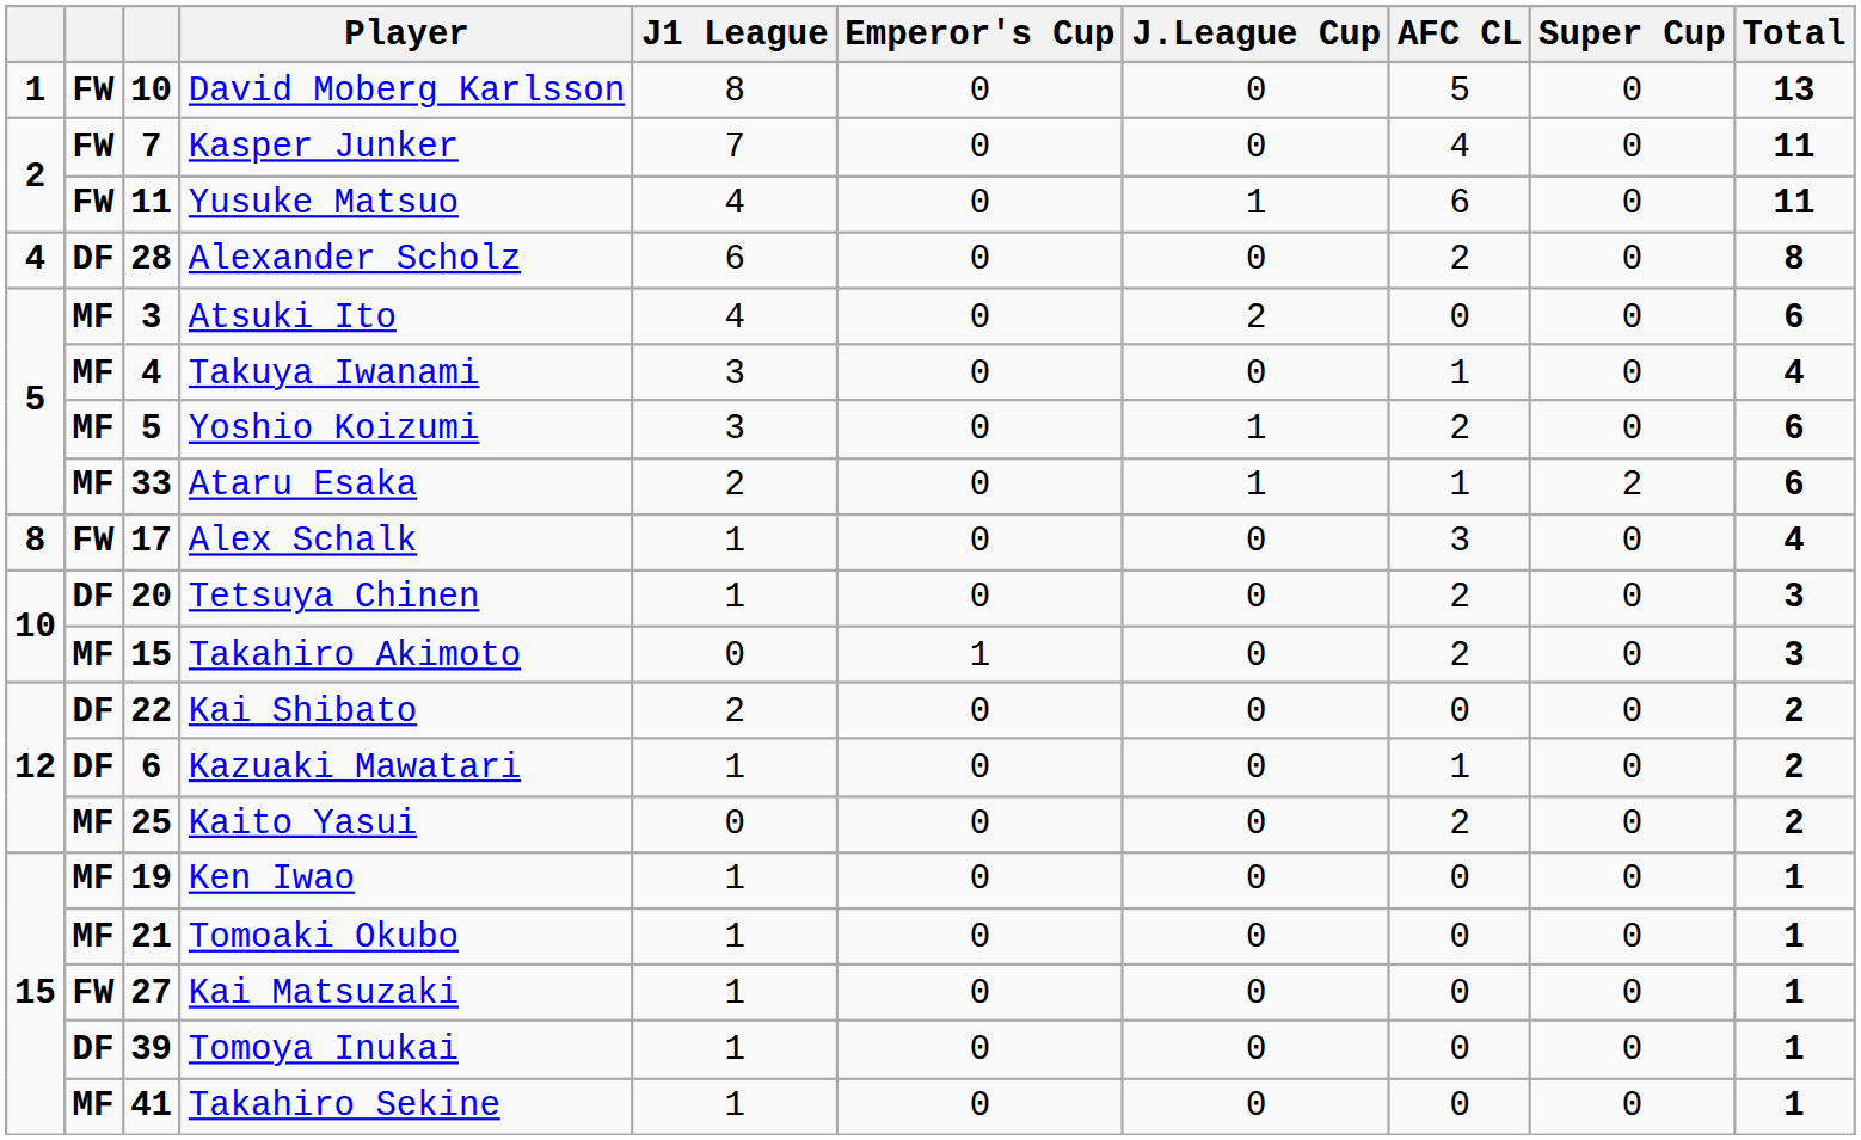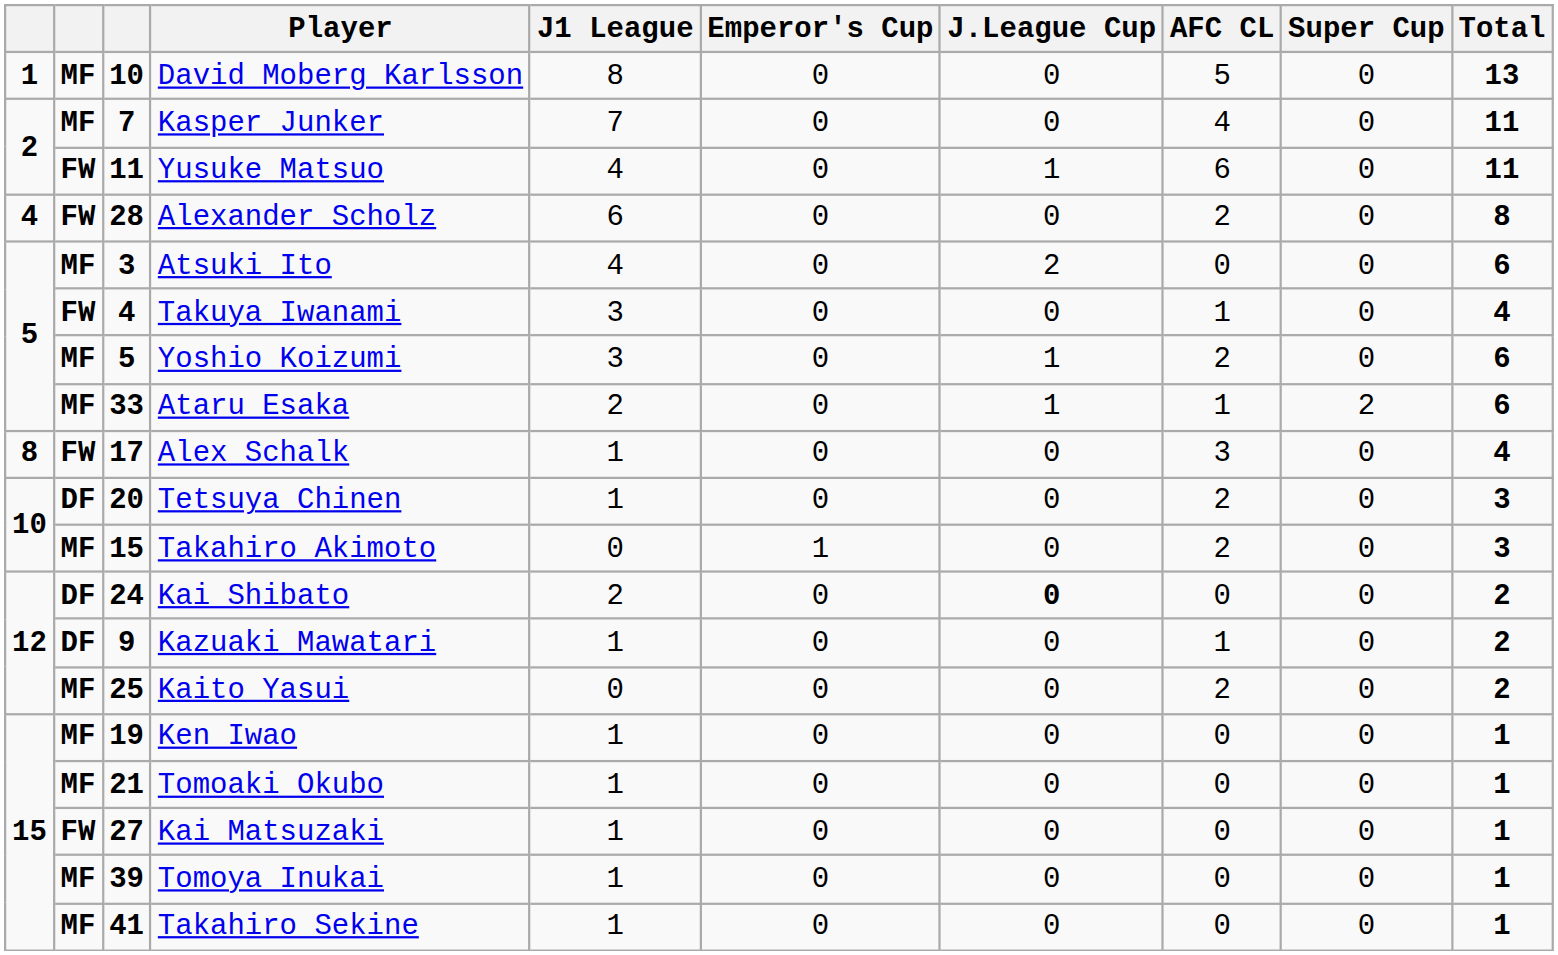David Moberg Karlsson | column 2: FW -> MF
Kasper Junker | column 2: FW -> MF
Alexander Scholz | column 2: DF -> FW
Takuya Iwanami | column 2: MF -> FW
Kai Shibato | column 3: 22 -> 24
Kai Shibato | J.League Cup: normal -> bold
Kazuaki Mawatari | column 3: 6 -> 9
Tomoya Inukai | column 2: DF -> MF
